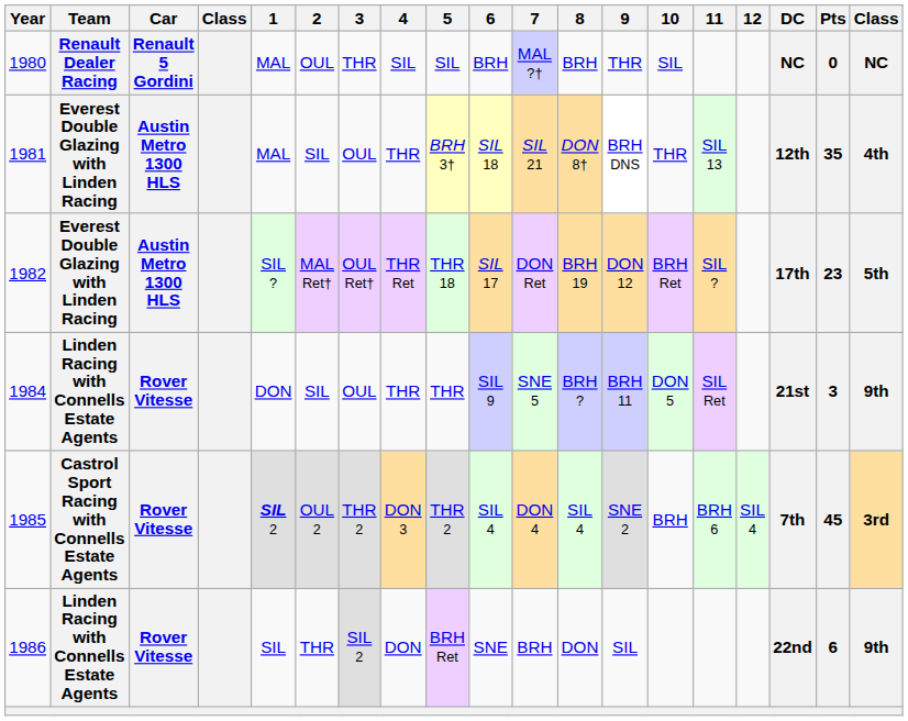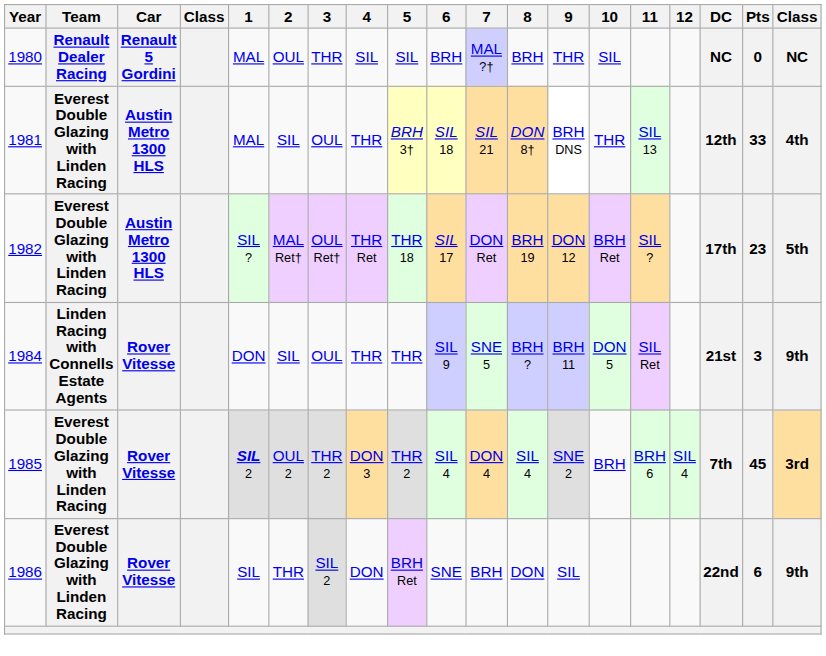1981 | Pts: 35 -> 33
1985 | Team: Castrol Sport Racing with Connells Estate Agents -> Everest Double Glazing with Linden Racing
1986 | Team: Linden Racing with Connells Estate Agents -> Everest Double Glazing with Linden Racing
